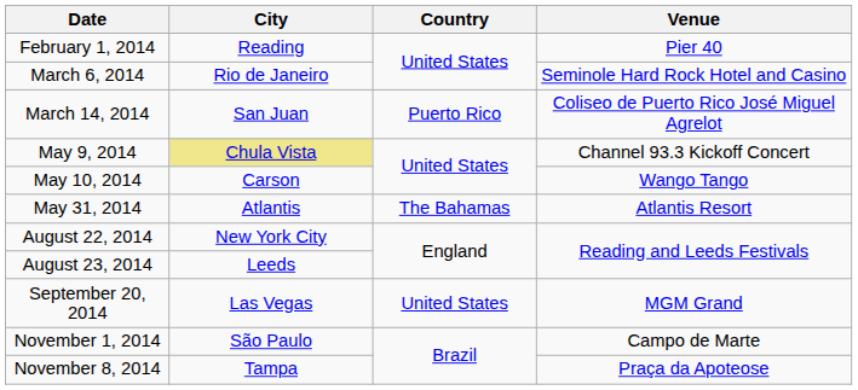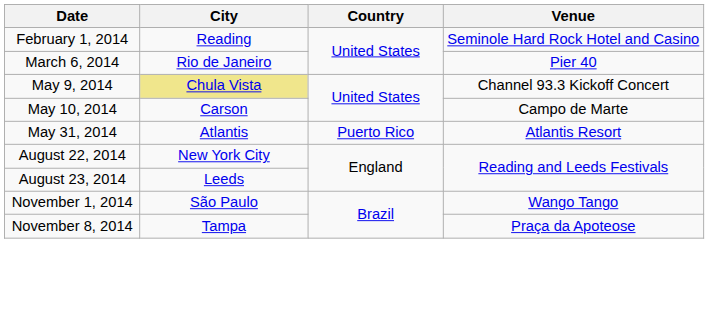February 1, 2014 | Venue: Pier 40 -> Seminole Hard Rock Hotel and Casino
March 6, 2014 | Venue: Seminole Hard Rock Hotel and Casino -> Pier 40
- row: March 14, 2014 | San Juan | Puerto Rico | Coliseo de Puerto Rico José Miguel Agrelot
May 10, 2014 | Venue: Wango Tango -> Campo de Marte
May 31, 2014 | Country: The Bahamas -> Puerto Rico
- row: September 20, 2014 | Las Vegas | United States | MGM Grand
November 1, 2014 | Venue: Campo de Marte -> Wango Tango
